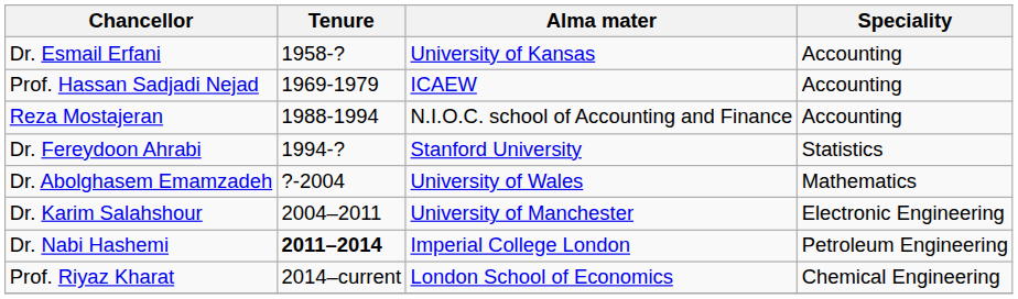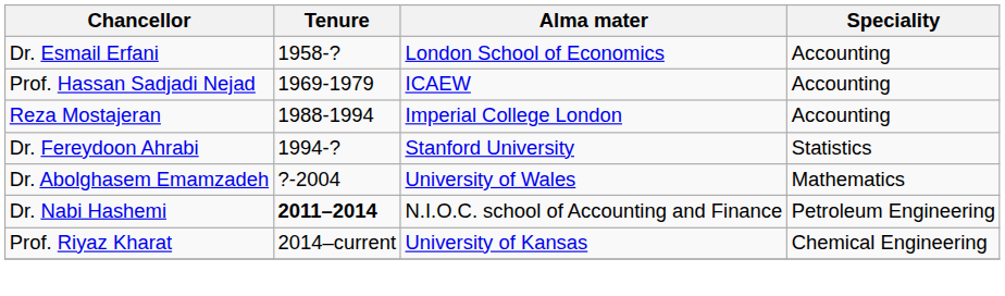Dr. Esmail Erfani | Alma mater: University of Kansas -> London School of Economics
Reza Mostajeran | Alma mater: N.I.O.C. school of Accounting and Finance -> Imperial College London
- row: Dr. Karim Salahshour | 2004–2011 | University of Manchester | Electronic Engineering
Dr. Nabi Hashemi | Alma mater: Imperial College London -> N.I.O.C. school of Accounting and Finance
Prof. Riyaz Kharat | Alma mater: London School of Economics -> University of Kansas
